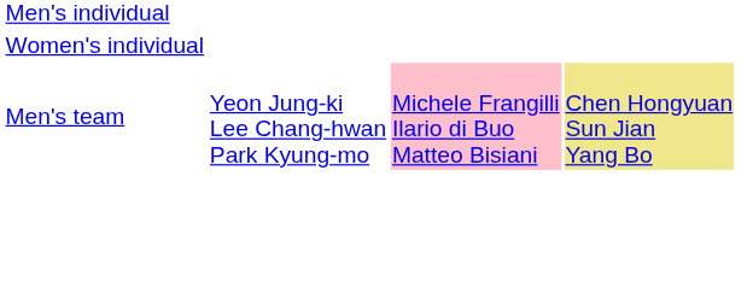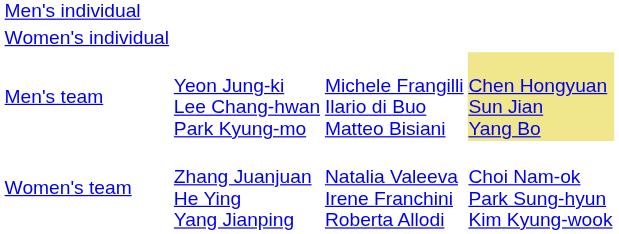Men's team | column 3: pink background -> no background
+ row: Women's team | Zhang Juanjuan He Ying Yang Jianping | Natalia Valeeva Irene Franchini Roberta Allodi | Choi Nam-ok Park Sung-hyun Kim Kyung-wook
